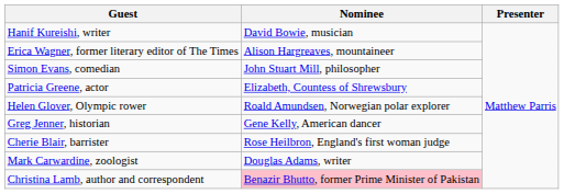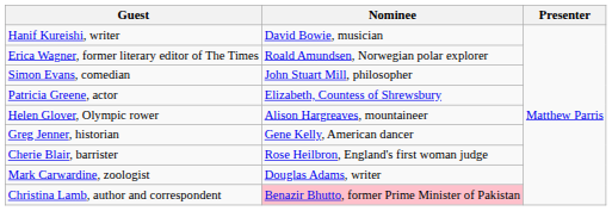Erica Wagner, former literary editor of The Times | Nominee: Alison Hargreaves, mountaineer -> Roald Amundsen, Norwegian polar explorer
Helen Glover, Olympic rower | Nominee: Roald Amundsen, Norwegian polar explorer -> Alison Hargreaves, mountaineer
